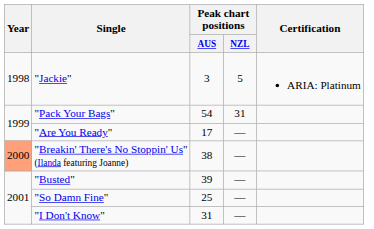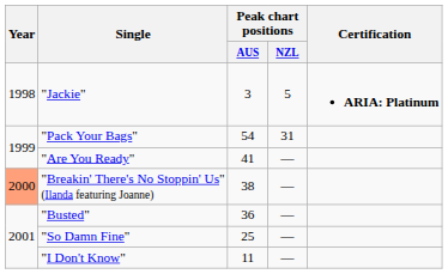"Jackie" | Certification: normal -> bold
"Are You Ready" | Peak chart positions / AUS: 17 -> 41
"Busted" | Peak chart positions / AUS: 39 -> 36
"I Don't Know" | Peak chart positions / AUS: 31 -> 11
